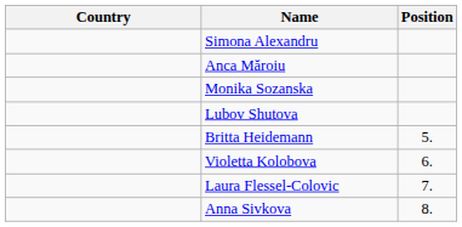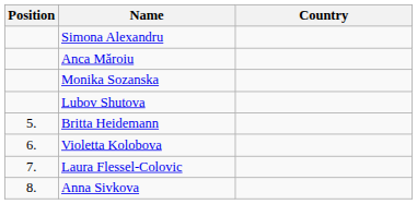columns swapped: Position <-> Country
